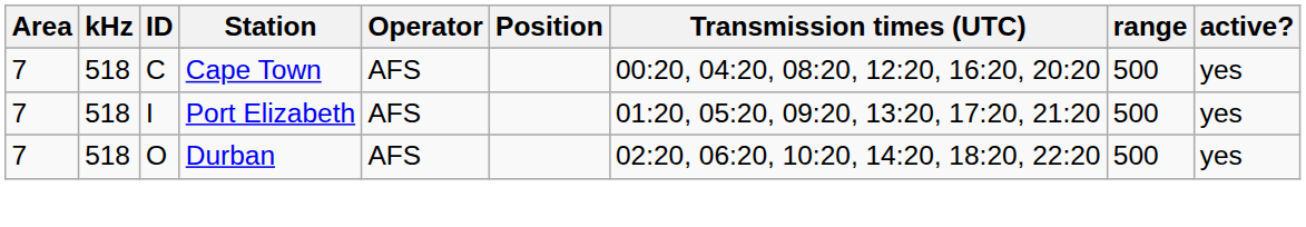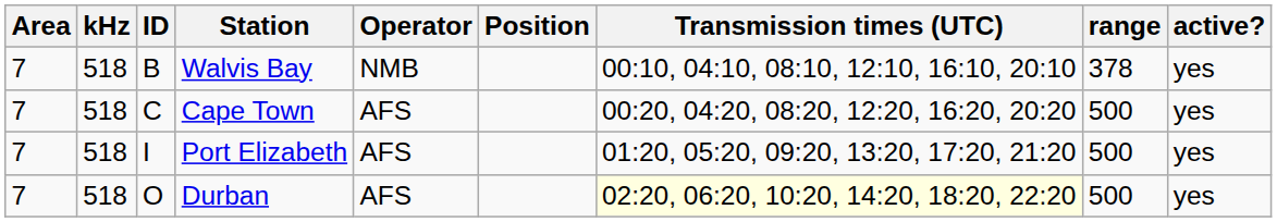+ row: 7 | 518 | B | Walvis Bay | NMB | 00:10, 04:10, 08:10, 12:10, 16:10, 20:10 | 378 | yes
Durban | Transmission times (UTC): no background -> lightyellow background
